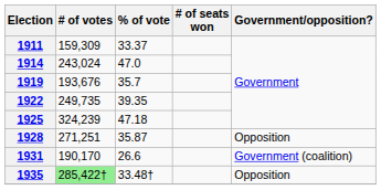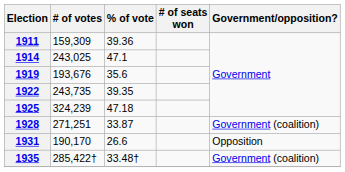1911 | % of vote: 33.37 -> 39.36
1914 | # of votes: 243,024 -> 243,025
1914 | % of vote: 47.0 -> 47.1
1919 | % of vote: 35.7 -> 35.6
1922 | # of votes: 249,735 -> 243,735
1928 | % of vote: 35.87 -> 33.87
1928 | Government/opposition?: Opposition -> Government (coalition)
1931 | Government/opposition?: Government (coalition) -> Opposition
1935 | # of votes: lightgreen background -> no background
1935 | Government/opposition?: Opposition -> Government (coalition)
